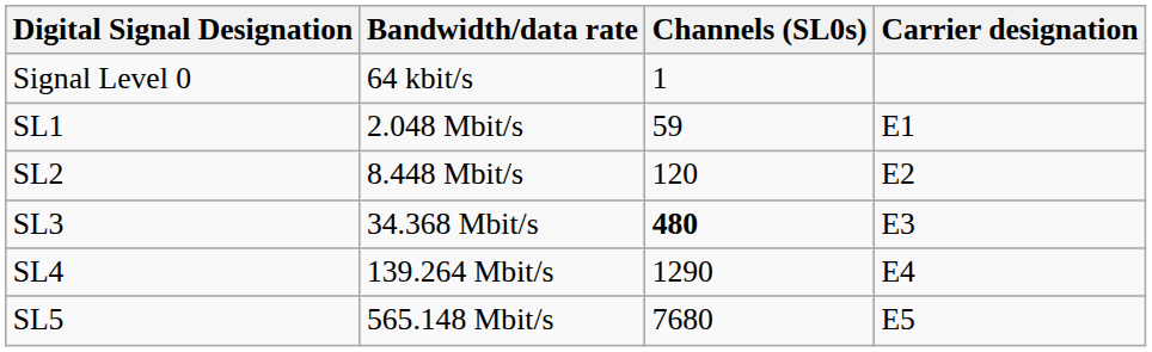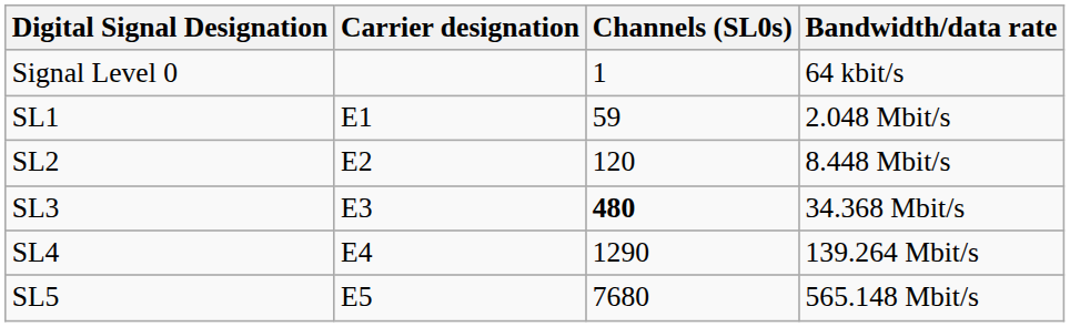columns swapped: Bandwidth/data rate <-> Carrier designation
